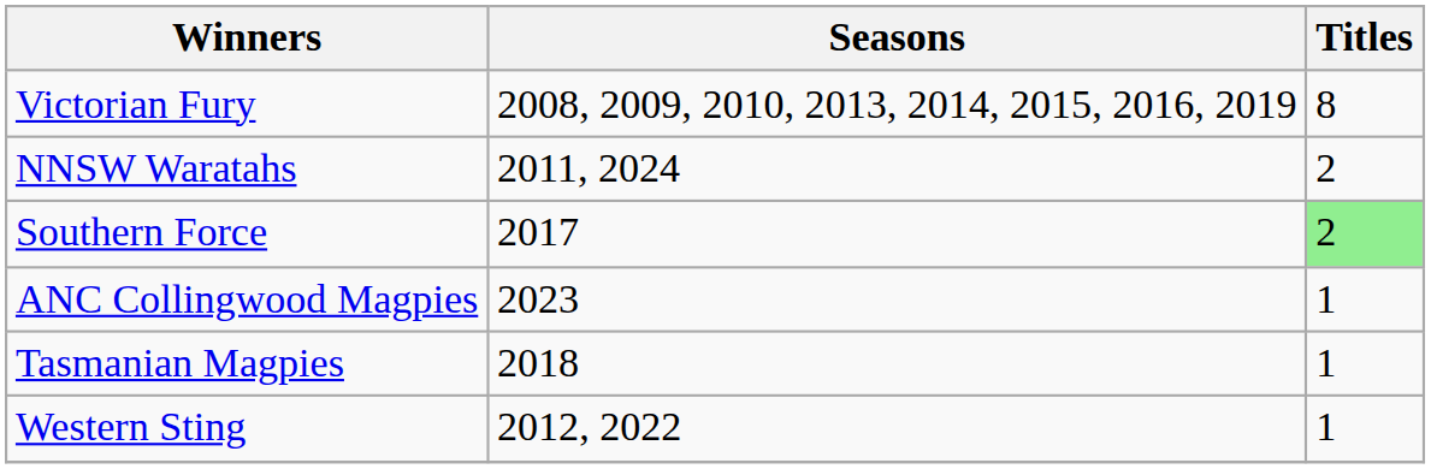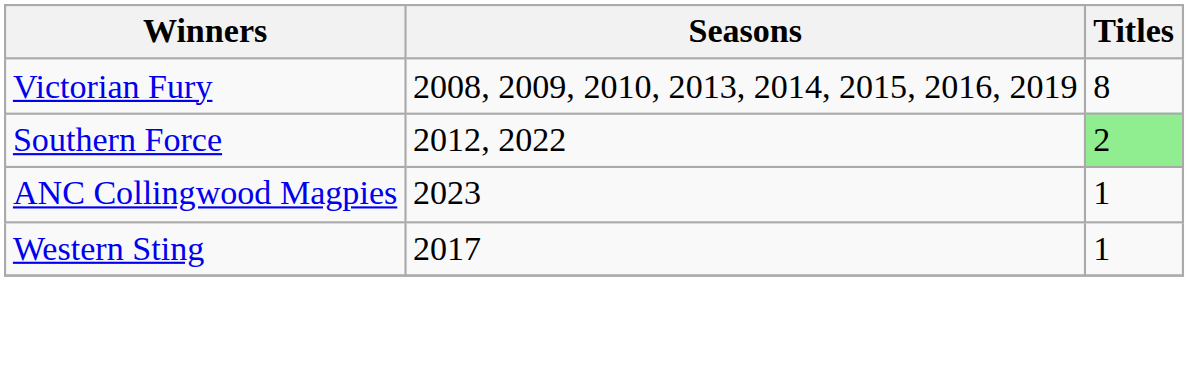- row: NNSW Waratahs | 2011, 2024 | 2
Southern Force | Seasons: 2017 -> 2012, 2022
- row: Tasmanian Magpies | 2018 | 1
Western Sting | Seasons: 2012, 2022 -> 2017
